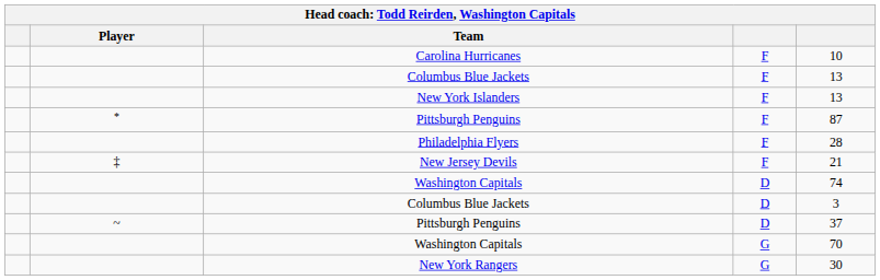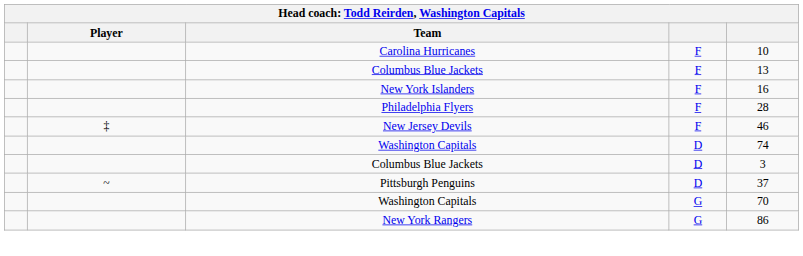New York Islanders | column 5: 13 -> 16
- row: * | Pittsburgh Penguins | F | 87
New Jersey Devils | column 5: 21 -> 46
New York Rangers | column 5: 30 -> 86
